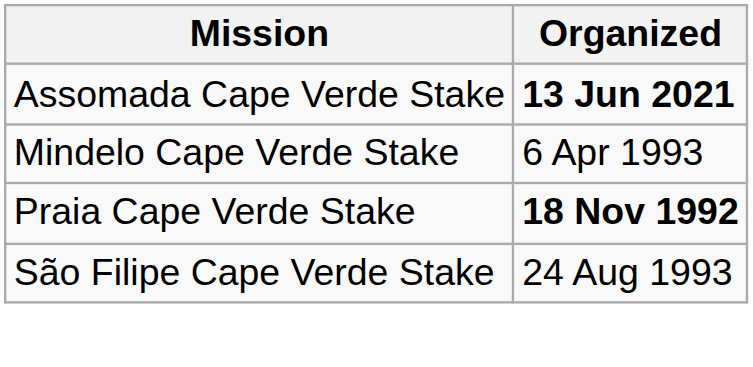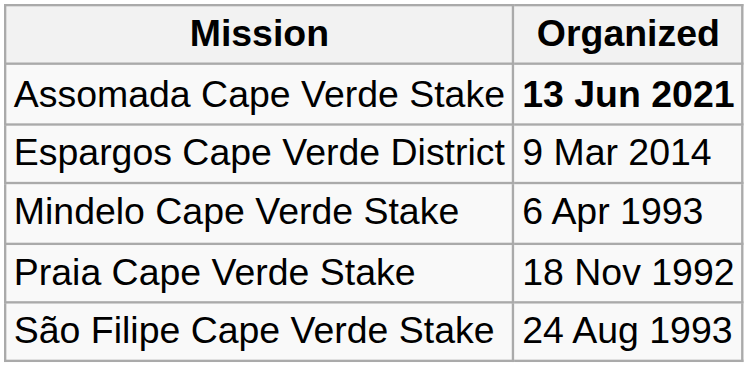+ row: Espargos Cape Verde District | 9 Mar 2014
Praia Cape Verde Stake | Organized: bold -> normal
